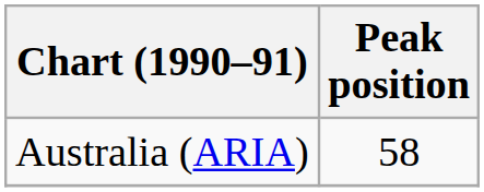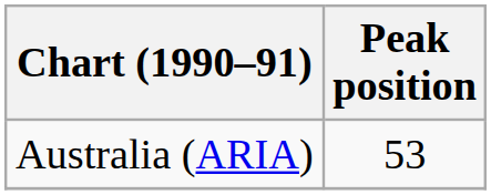Australia (ARIA) | Peak position: 58 -> 53
